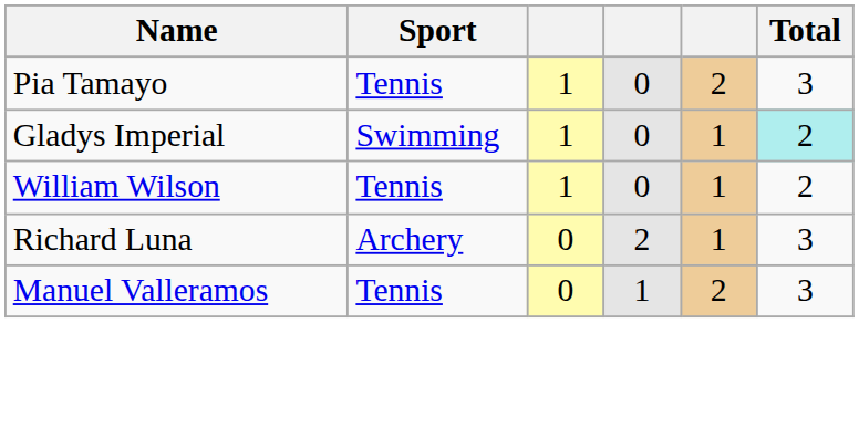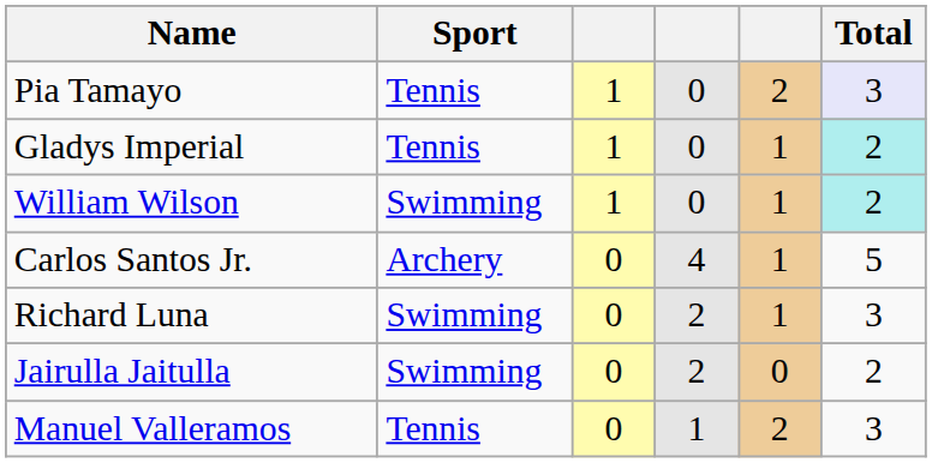Pia Tamayo | Total: no background -> lavender background
Gladys Imperial | Sport: Swimming -> Tennis
William Wilson | Sport: Tennis -> Swimming
William Wilson | Total: no background -> paleturquoise background
+ row: Carlos Santos Jr. | Archery | 0 | 4 | 1 | 5
Richard Luna | Sport: Archery -> Swimming
+ row: Jairulla Jaitulla | Swimming | 0 | 2 | 0 | 2
